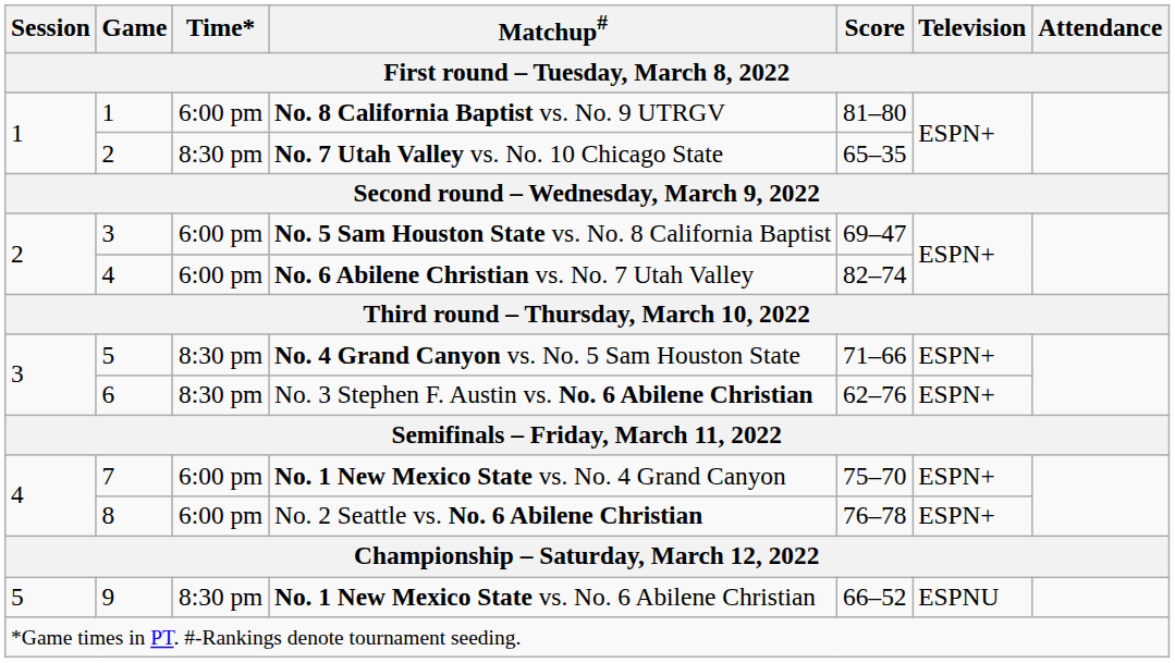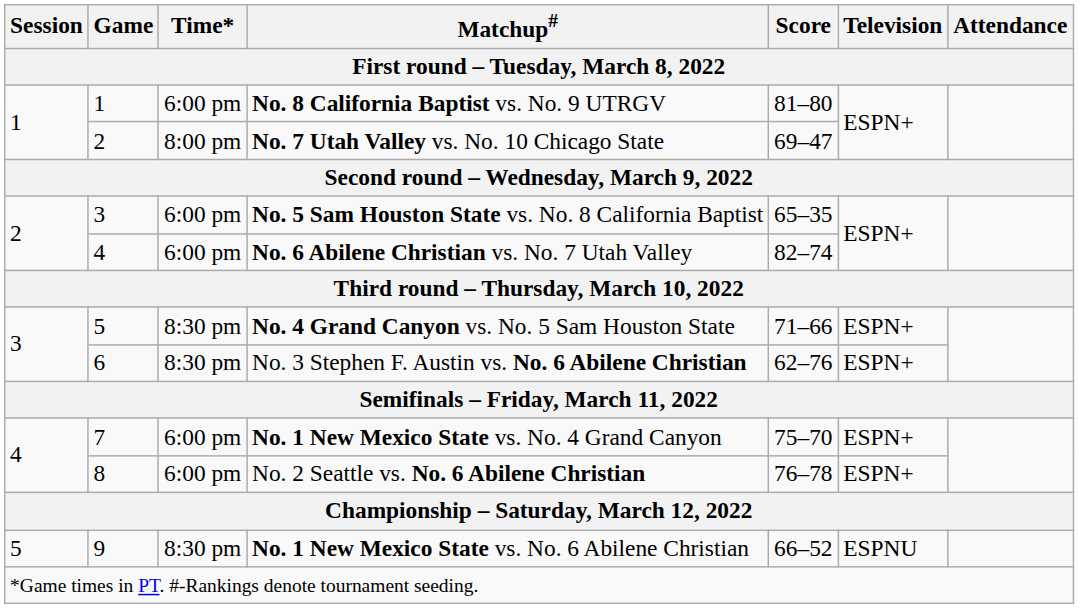No. 7 Utah Valley vs. No. 10 Chicago State | Time*: 8:30 pm -> 8:00 pm
No. 7 Utah Valley vs. No. 10 Chicago State | Score: 65–35 -> 69–47
No. 5 Sam Houston State vs. No. 8 California Baptist | Score: 69–47 -> 65–35
